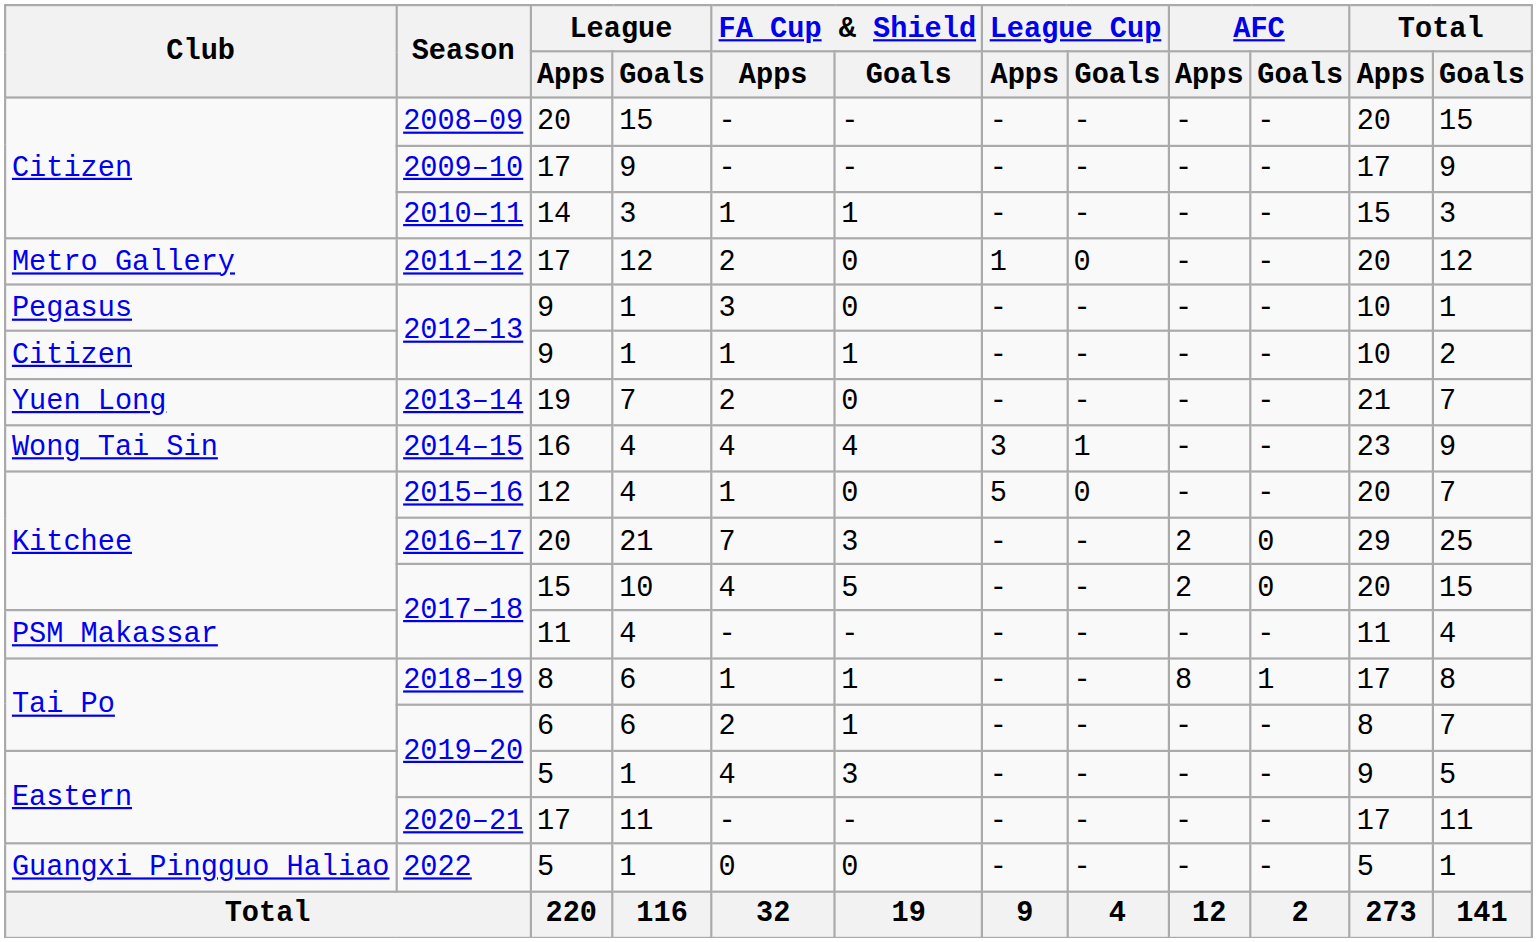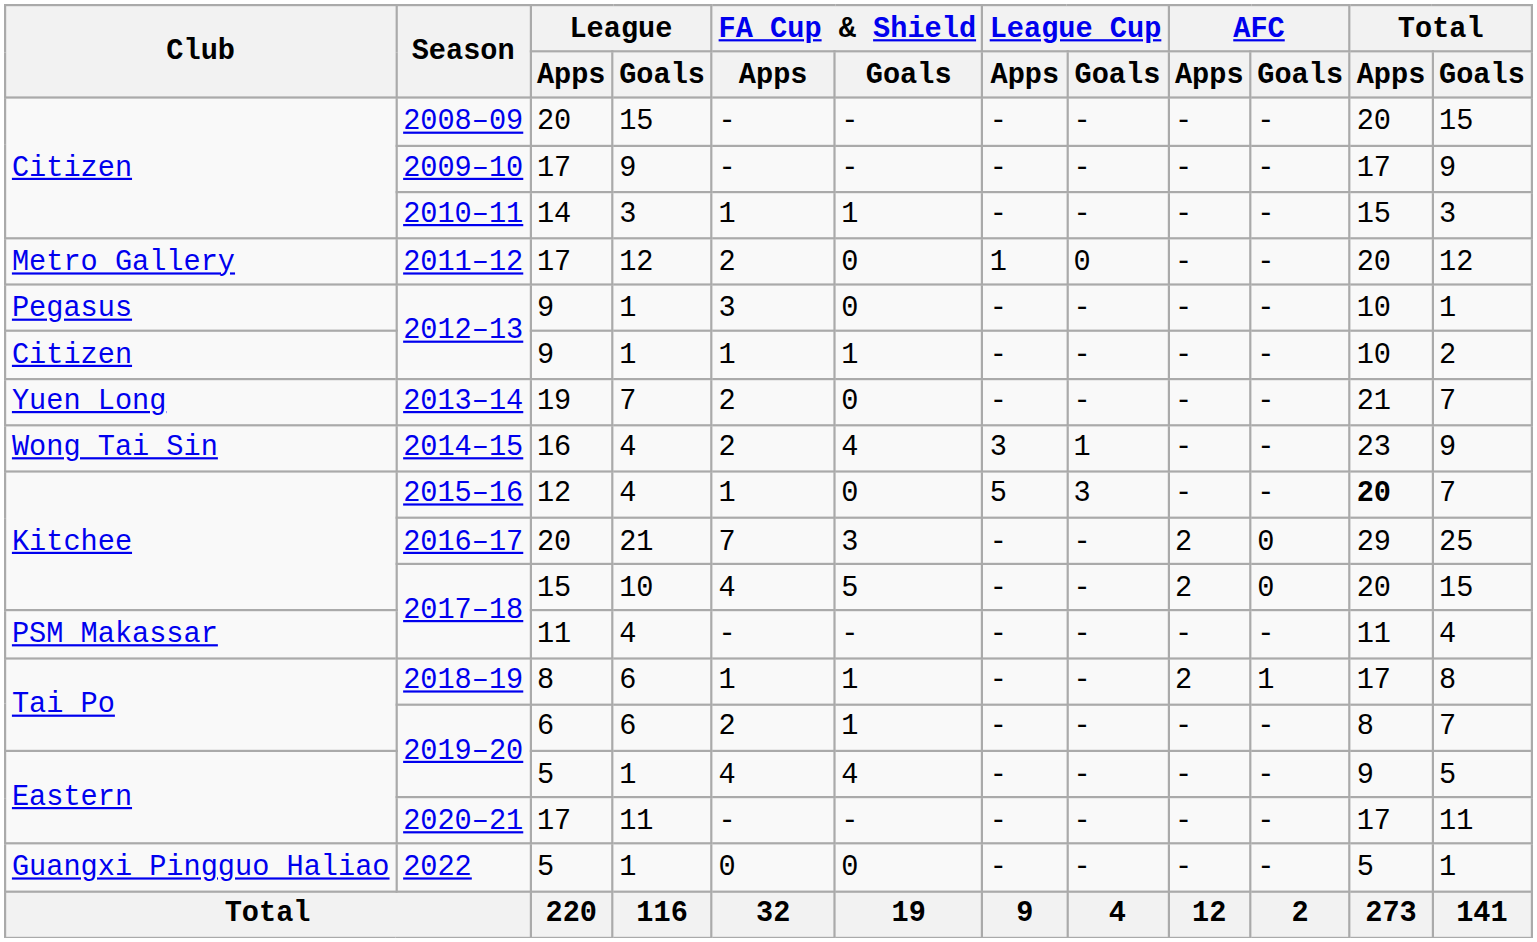2014–15 | FA Cup & Shield / Apps: 4 -> 2
2015–16 | League Cup / Goals: 0 -> 3
2015–16 | Total / Apps: normal -> bold
2018–19 | AFC / Apps: 8 -> 2
Eastern / 2019–20 | FA Cup & Shield / Goals: 3 -> 4
